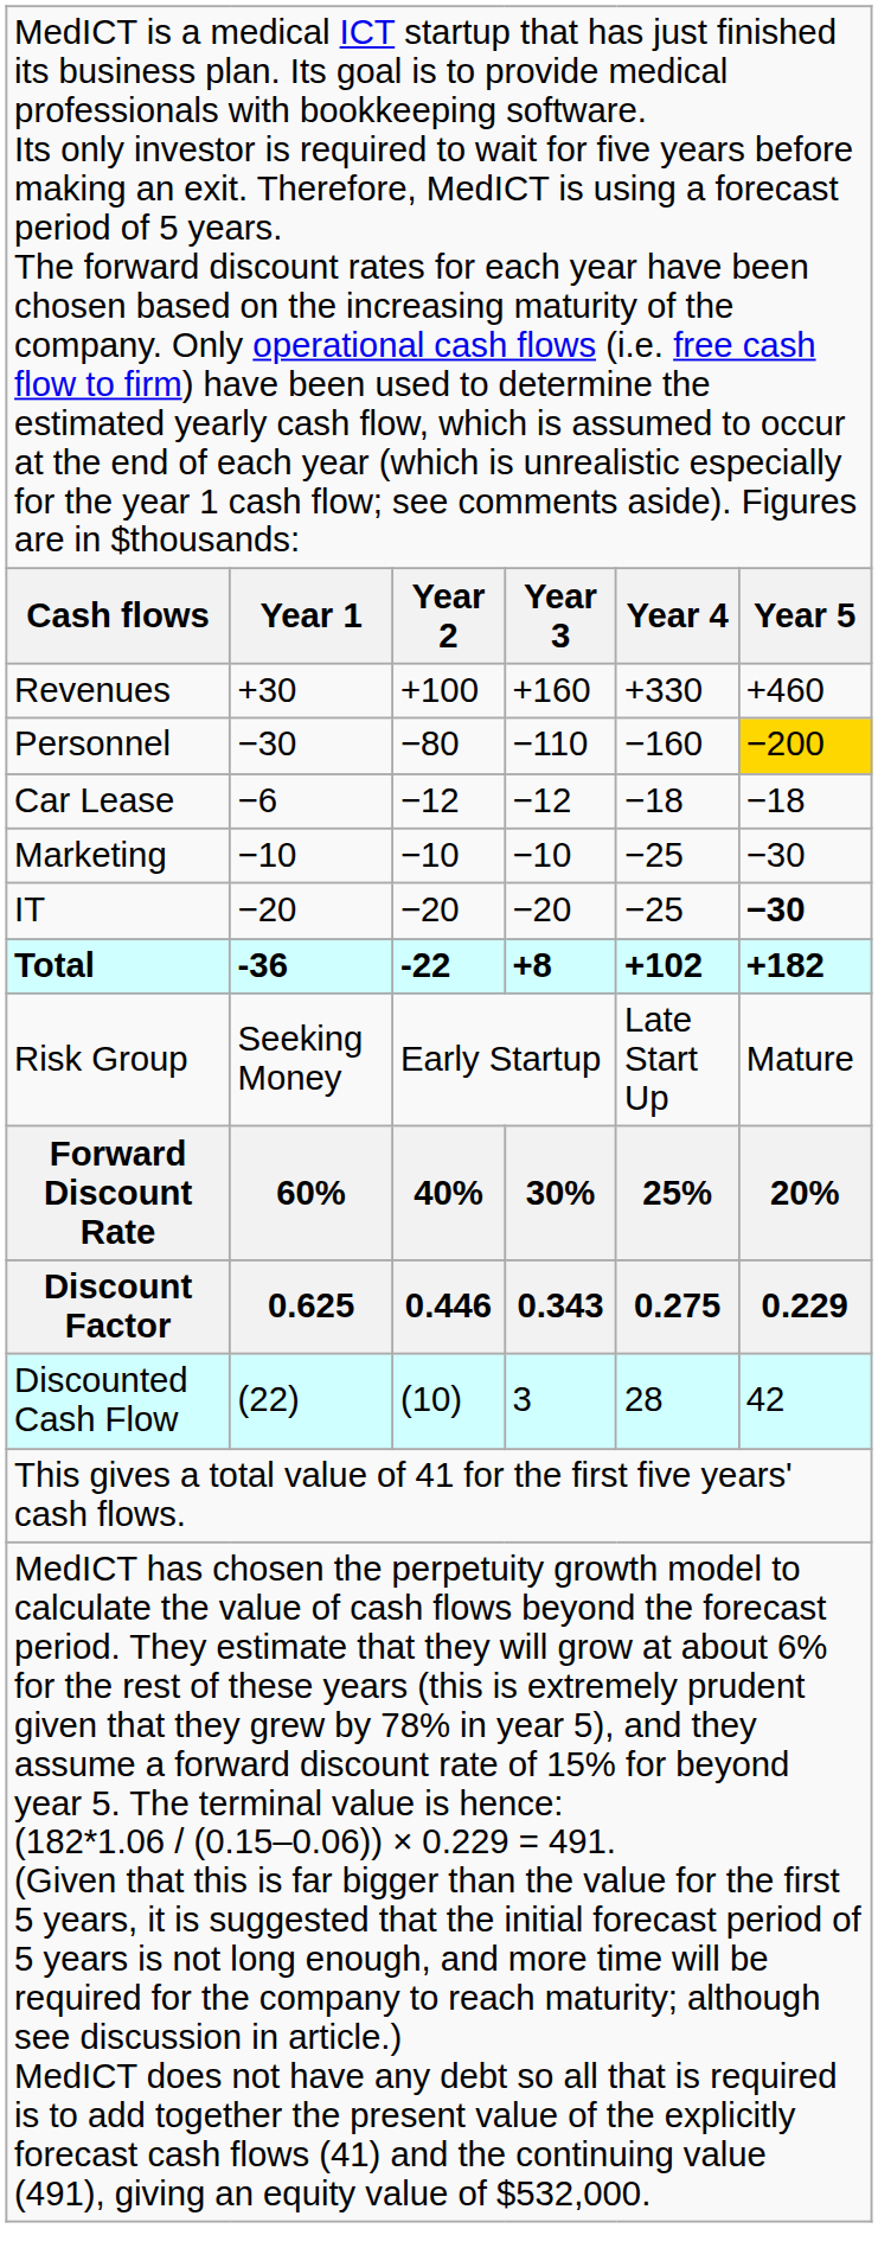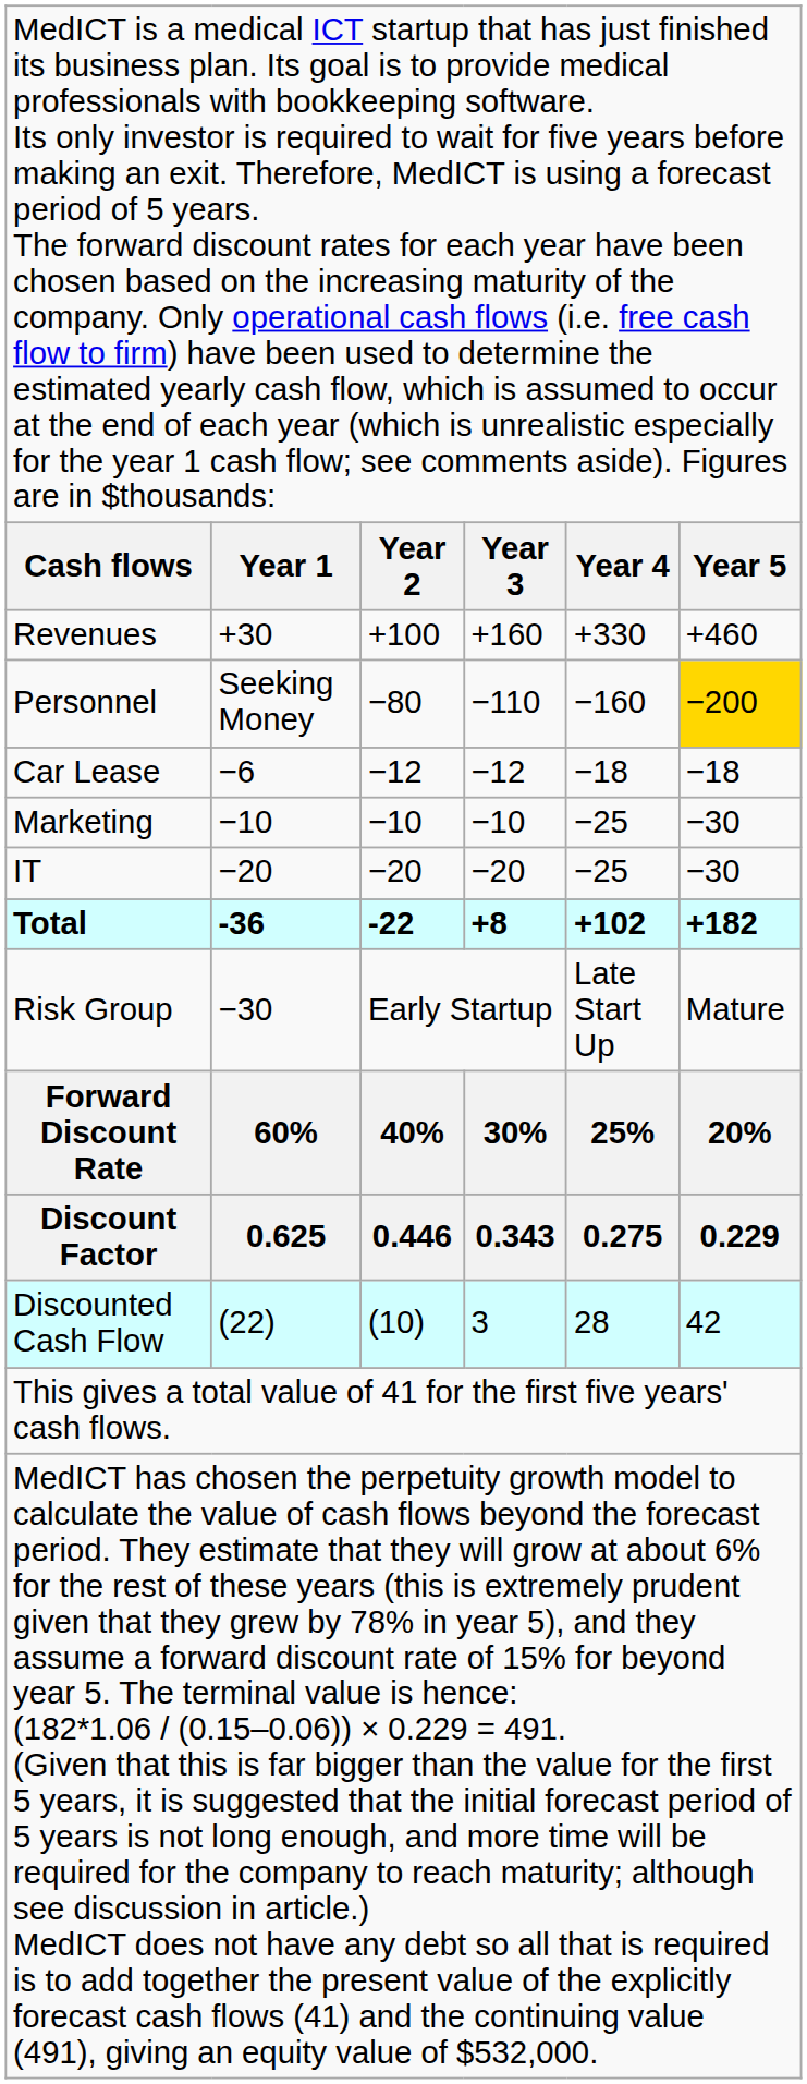Personnel | column 2: −30 -> Seeking Money
IT | column 6: bold -> normal
Risk Group | column 2: Seeking Money -> −30
